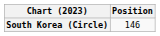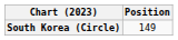South Korea (Circle) | Position: 146 -> 149
